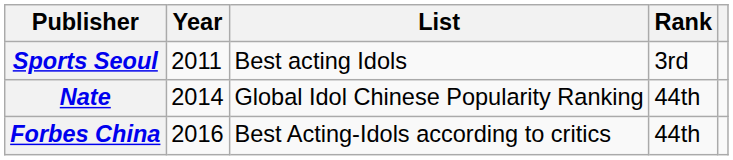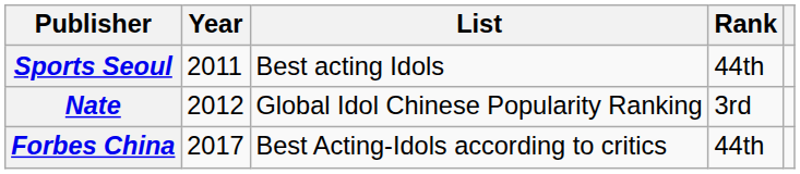Sports Seoul | Rank: 3rd -> 44th
Nate | Year: 2014 -> 2012
Nate | Rank: 44th -> 3rd
Forbes China | Year: 2016 -> 2017
